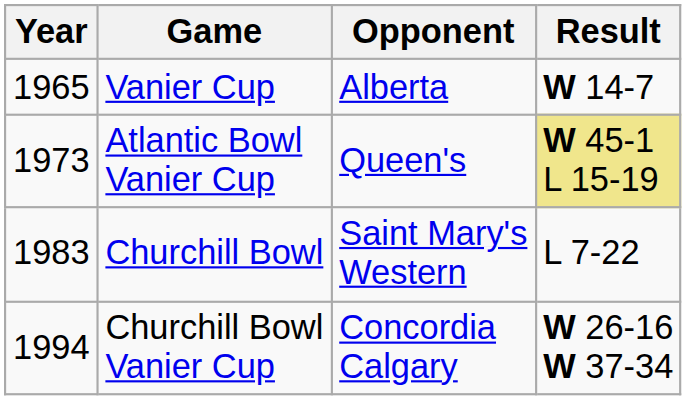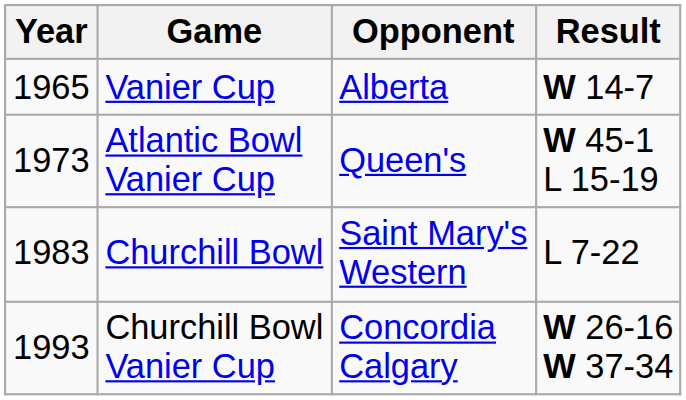Atlantic Bowl Vanier Cup | Result: khaki background -> no background
Churchill Bowl Vanier Cup | Year: 1994 -> 1993
